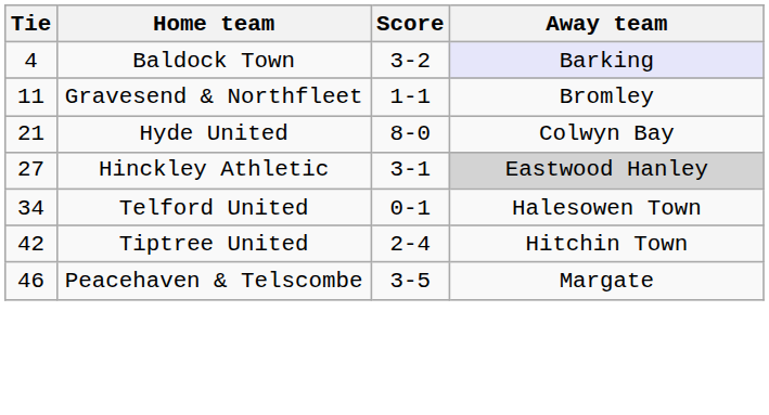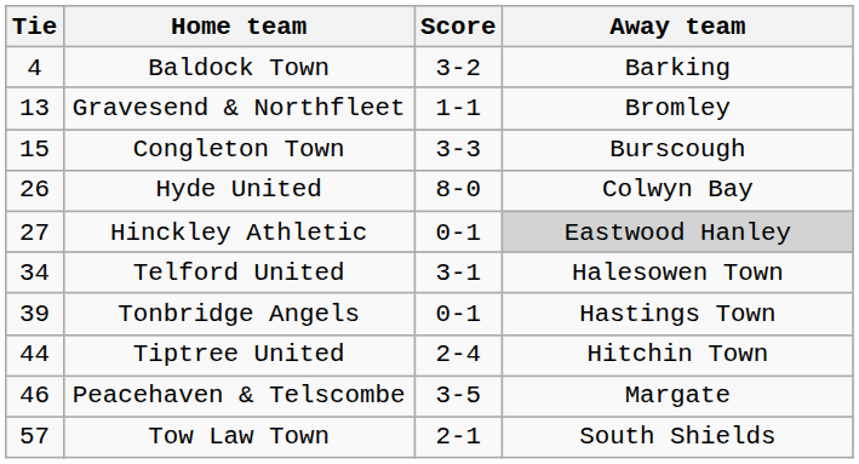Baldock Town | Away team: lavender background -> no background
Gravesend & Northfleet | Tie: 11 -> 13
+ row: 15 | Congleton Town | 3-3 | Burscough
Hyde United | Tie: 21 -> 26
Hinckley Athletic | Score: 3-1 -> 0-1
Telford United | Score: 0-1 -> 3-1
+ row: 39 | Tonbridge Angels | 0-1 | Hastings Town
Tiptree United | Tie: 42 -> 44
+ row: 57 | Tow Law Town | 2-1 | South Shields
